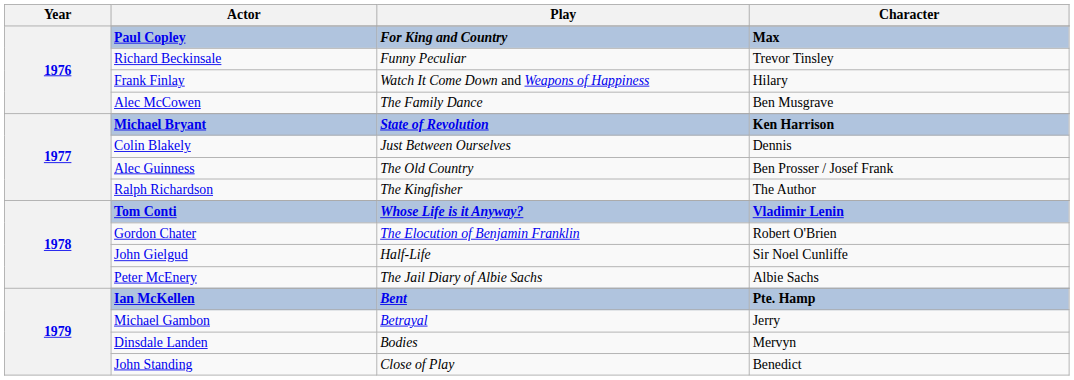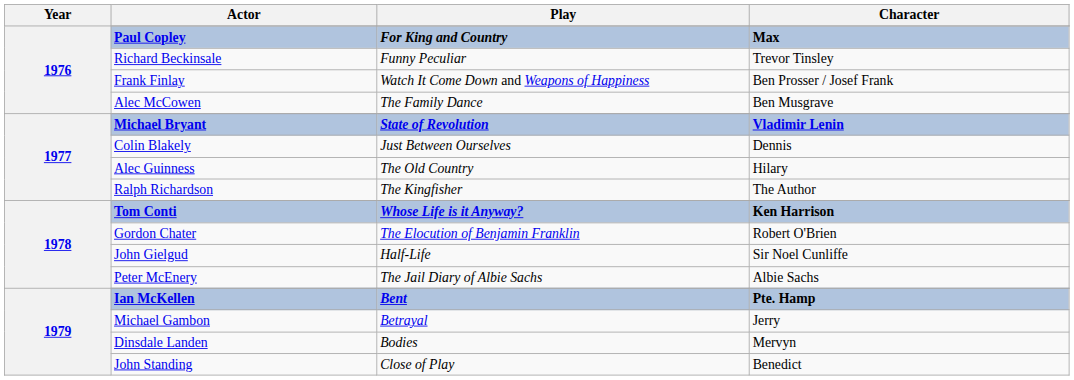Frank Finlay | Character: Hilary -> Ben Prosser / Josef Frank
Michael Bryant | Character: Ken Harrison -> Vladimir Lenin
Alec Guinness | Character: Ben Prosser / Josef Frank -> Hilary
Tom Conti | Character: Vladimir Lenin -> Ken Harrison
